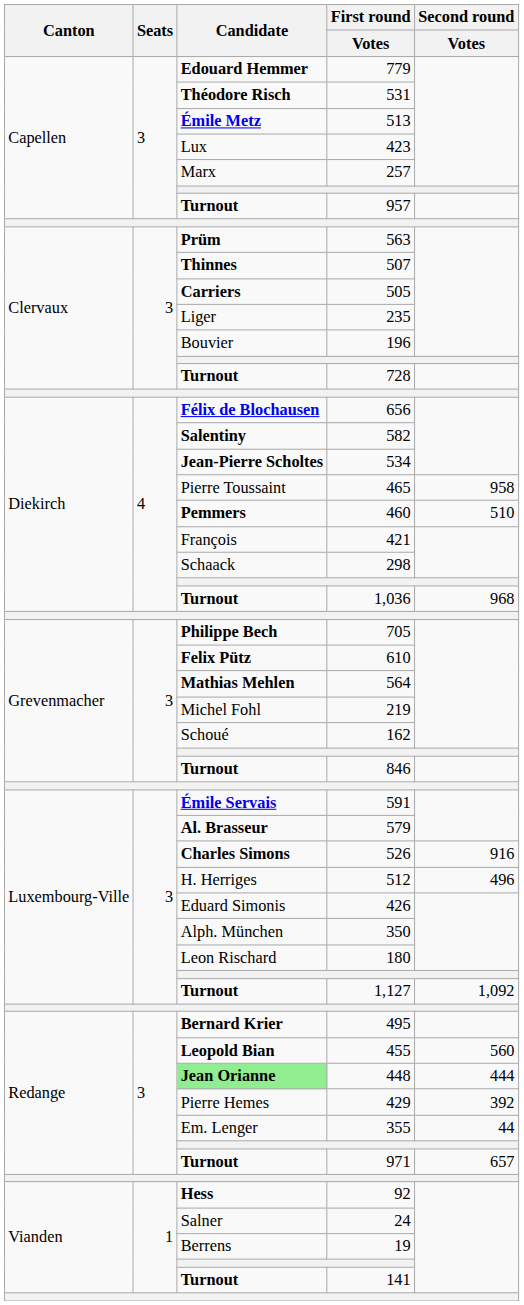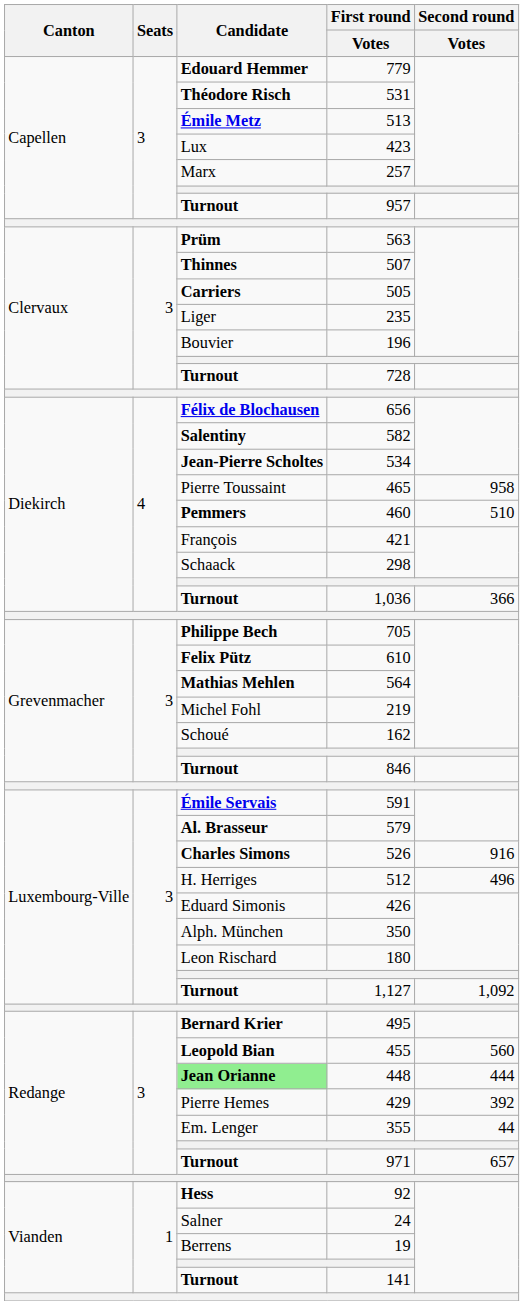1,036 | Second round / Votes: 968 -> 366
